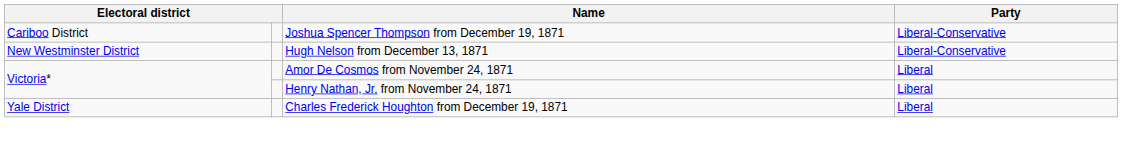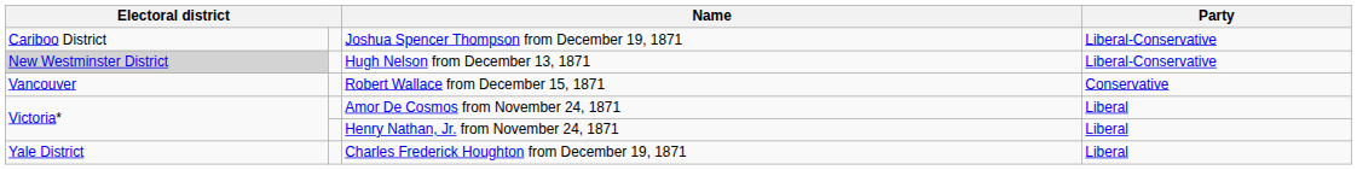Hugh Nelson from December 13, 1871 | column 1: no background -> lightgrey background
+ row: Vancouver | Robert Wallace from December 15, 1871 | Conservative
